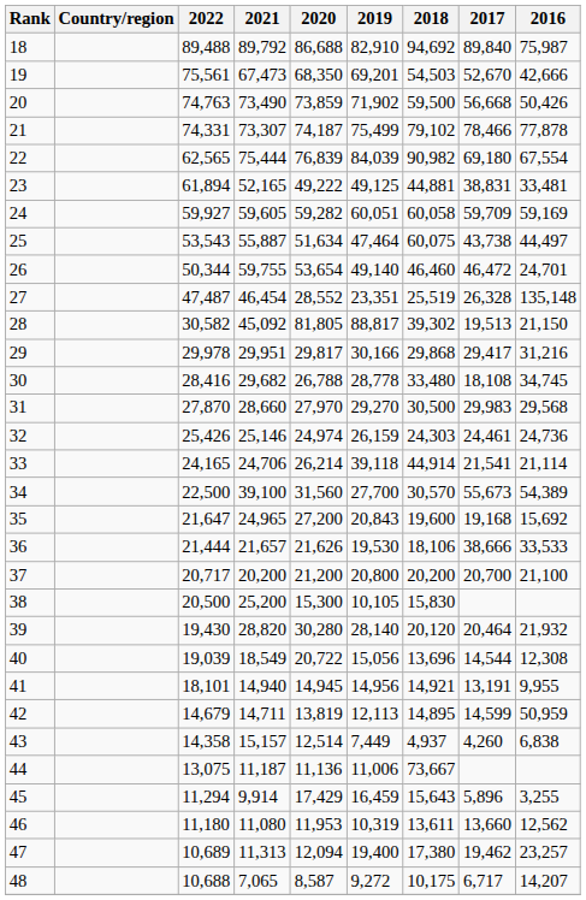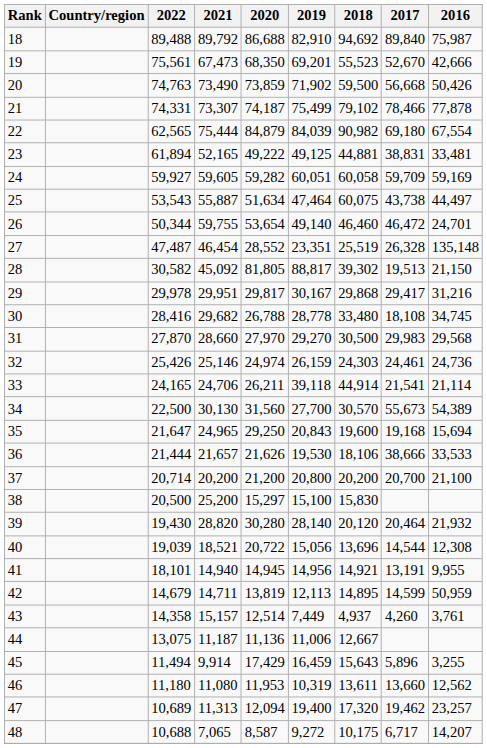19 | 2018: 54,503 -> 55,523
22 | 2020: 76,839 -> 84,879
29 | 2019: 30,166 -> 30,167
33 | 2020: 26,214 -> 26,211
34 | 2021: 39,100 -> 30,130
35 | 2020: 27,200 -> 29,250
35 | 2016: 15,692 -> 15,694
37 | 2022: 20,717 -> 20,714
38 | 2020: 15,300 -> 15,297
38 | 2019: 10,105 -> 15,100
40 | 2021: 18,549 -> 18,521
43 | 2016: 6,838 -> 3,761
44 | 2018: 73,667 -> 12,667
45 | 2022: 11,294 -> 11,494
47 | 2018: 17,380 -> 17,320
